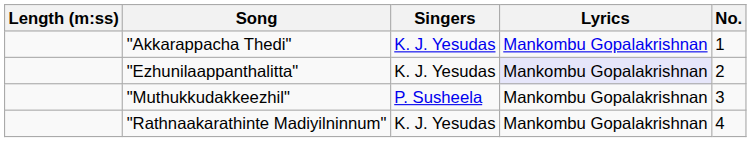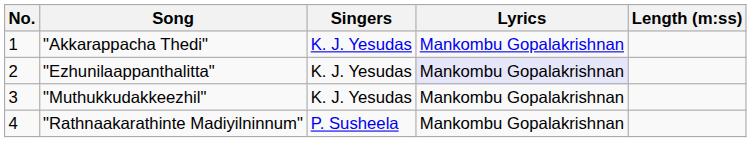columns swapped: No. <-> Length (m:ss)
"Muthukkudakkeezhil" | Singers: P. Susheela -> K. J. Yesudas
"Rathnaakarathinte Madiyilninnum" | Singers: K. J. Yesudas -> P. Susheela
